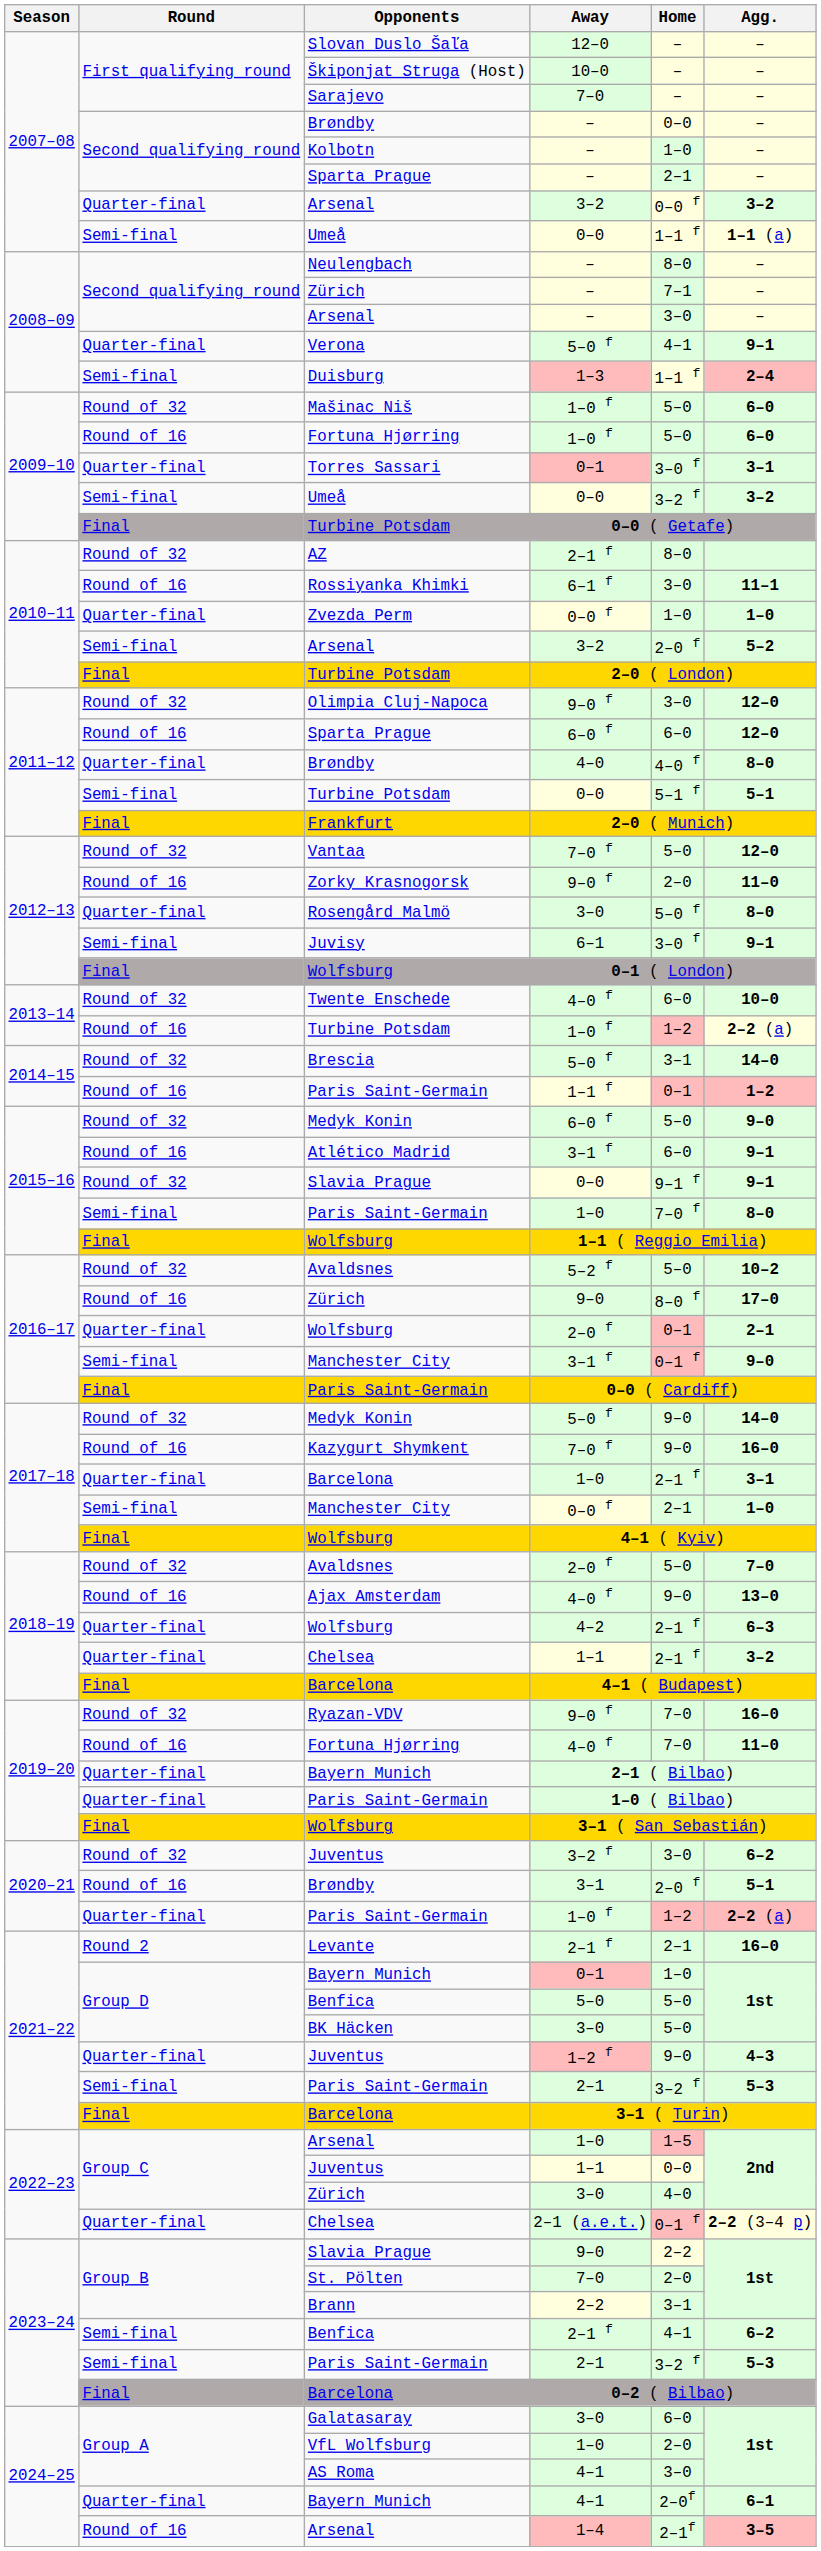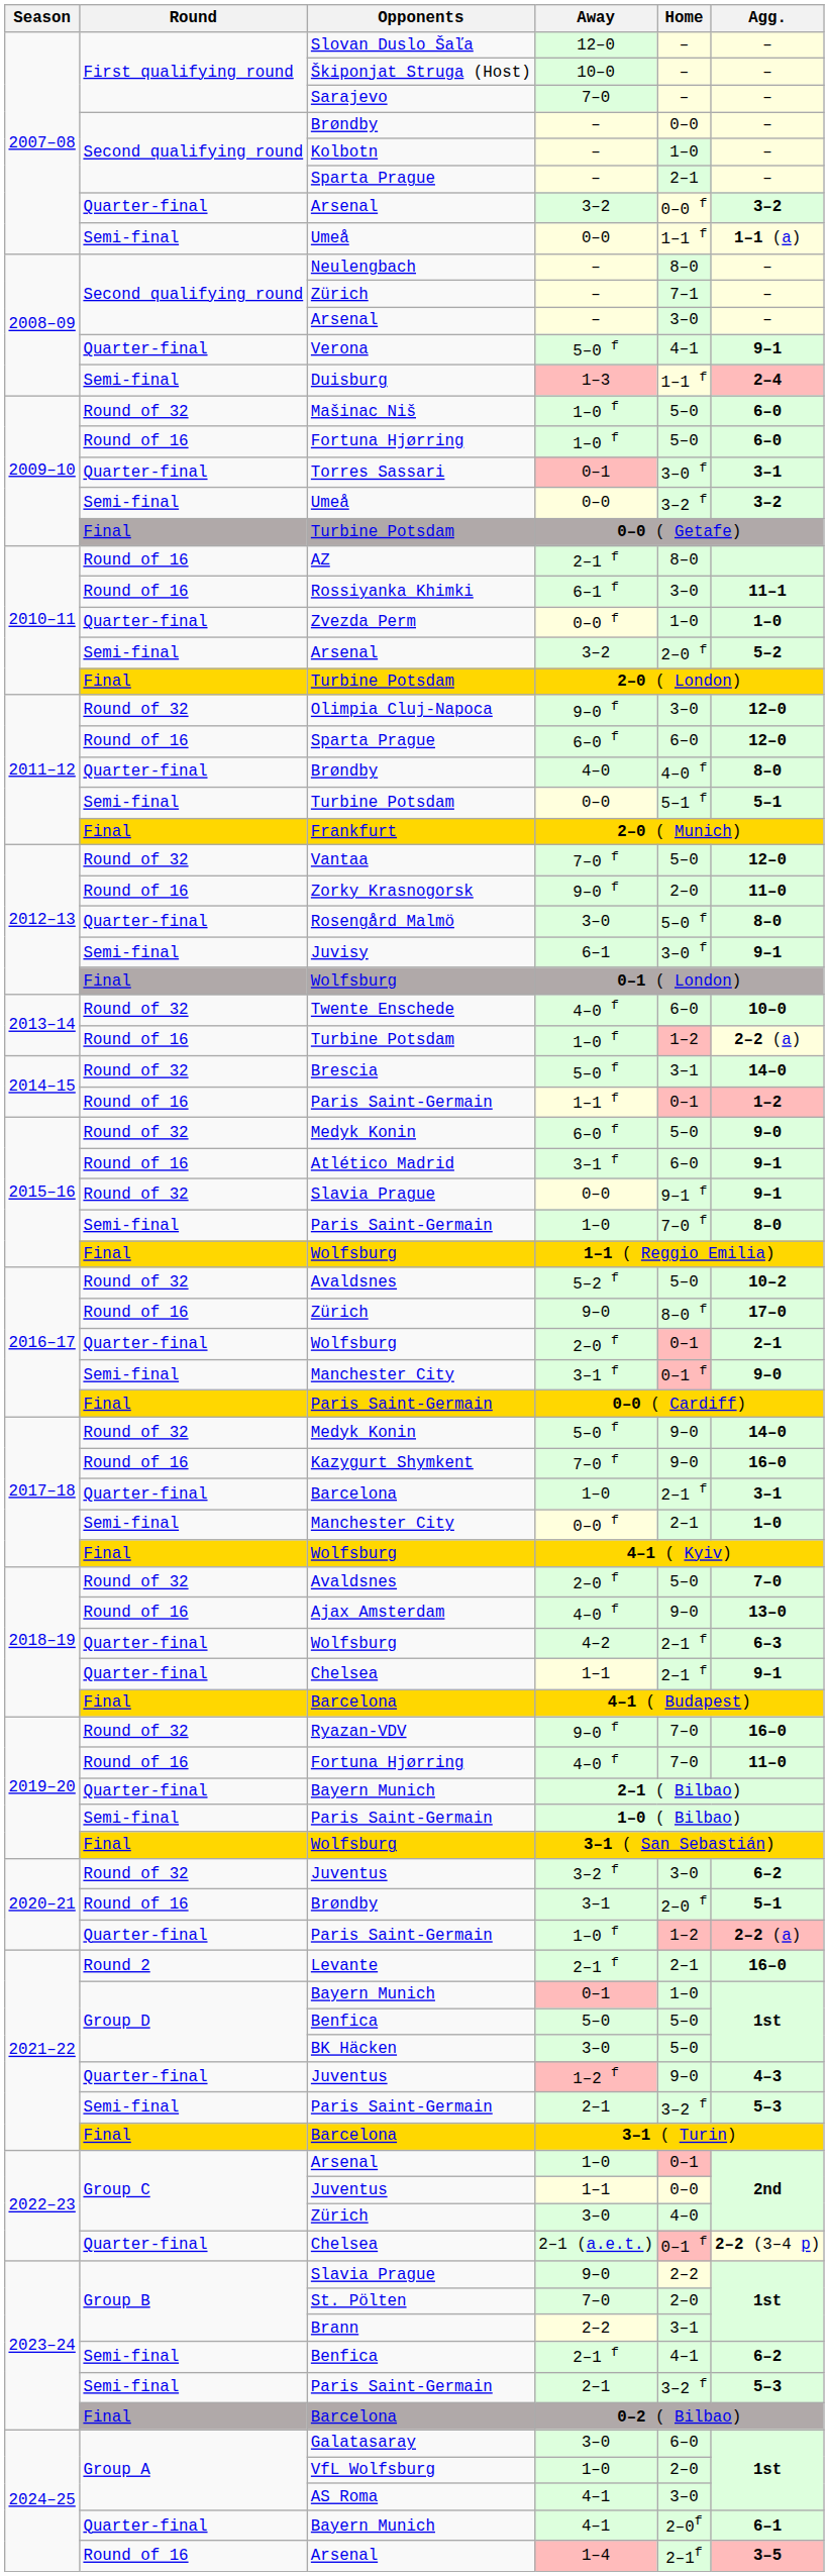AZ / 2–1 f | Round: Round of 32 -> Round of 16
Chelsea / 1–1 | Agg.: 3–2 -> 9–1
1–0 ( Bilbao) | Round: Quarter-final -> Semi-final
Arsenal / 1–0 | Home: 1–5 -> 0–1
